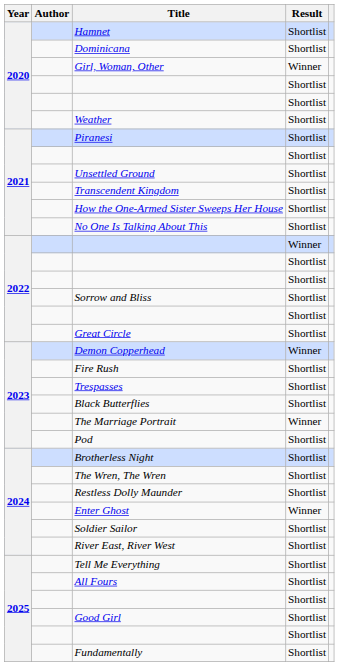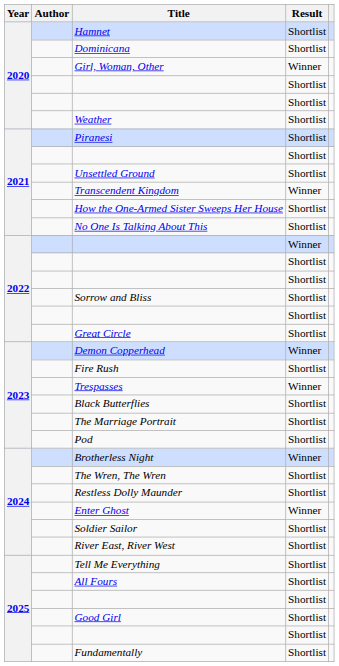Transcendent Kingdom | Result: Shortlist -> Winner
Trespasses | Result: Shortlist -> Winner
The Marriage Portrait | Result: Winner -> Shortlist
Brotherless Night | Result: Shortlist -> Winner
